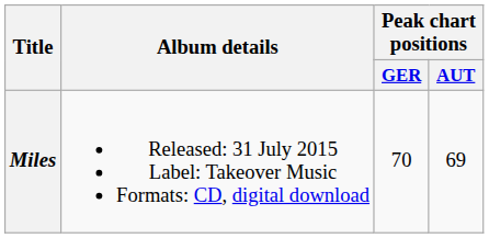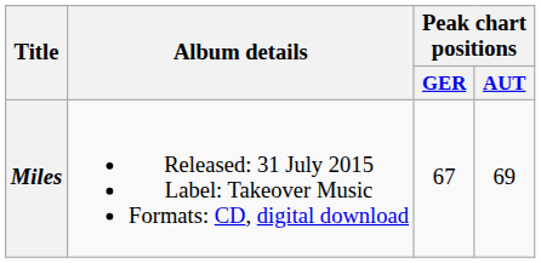Miles | Peak chart positions / GER: 70 -> 67
